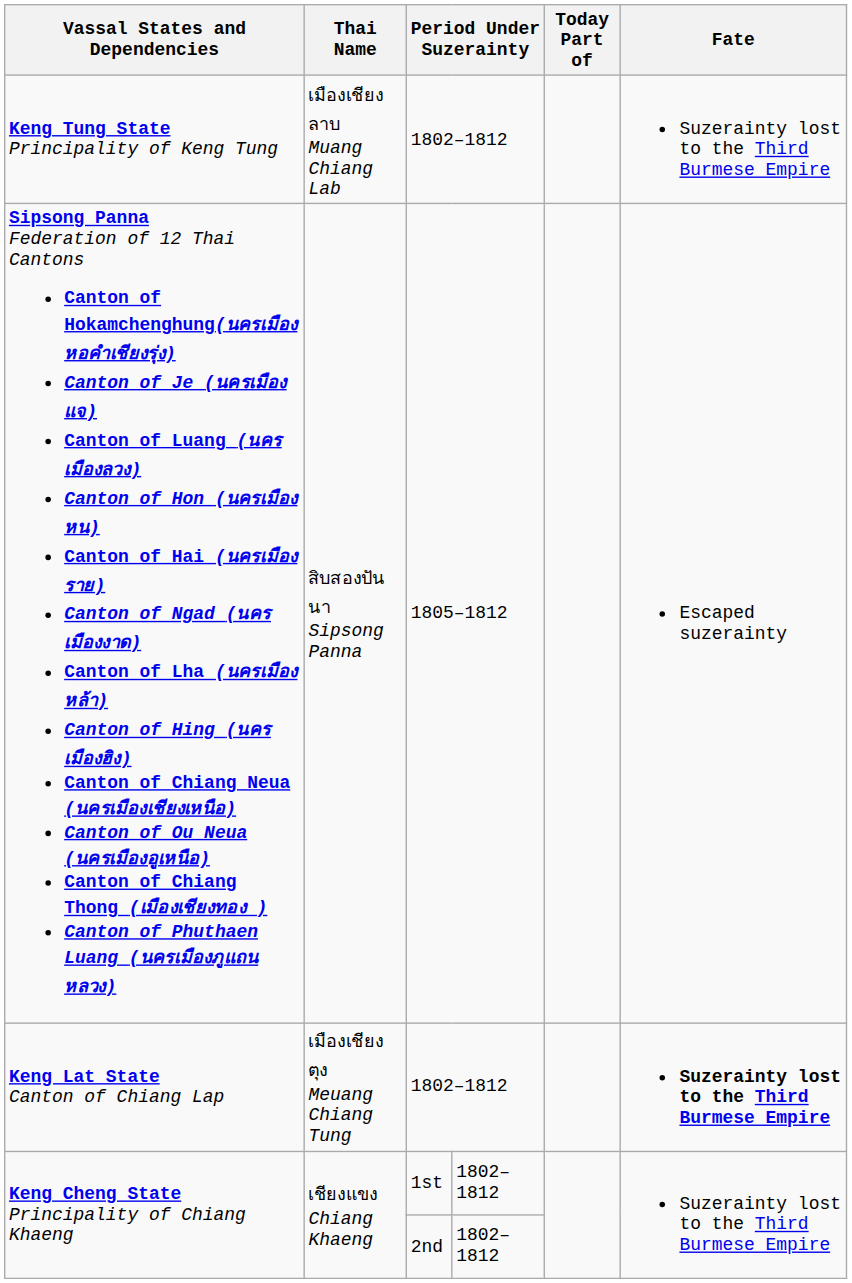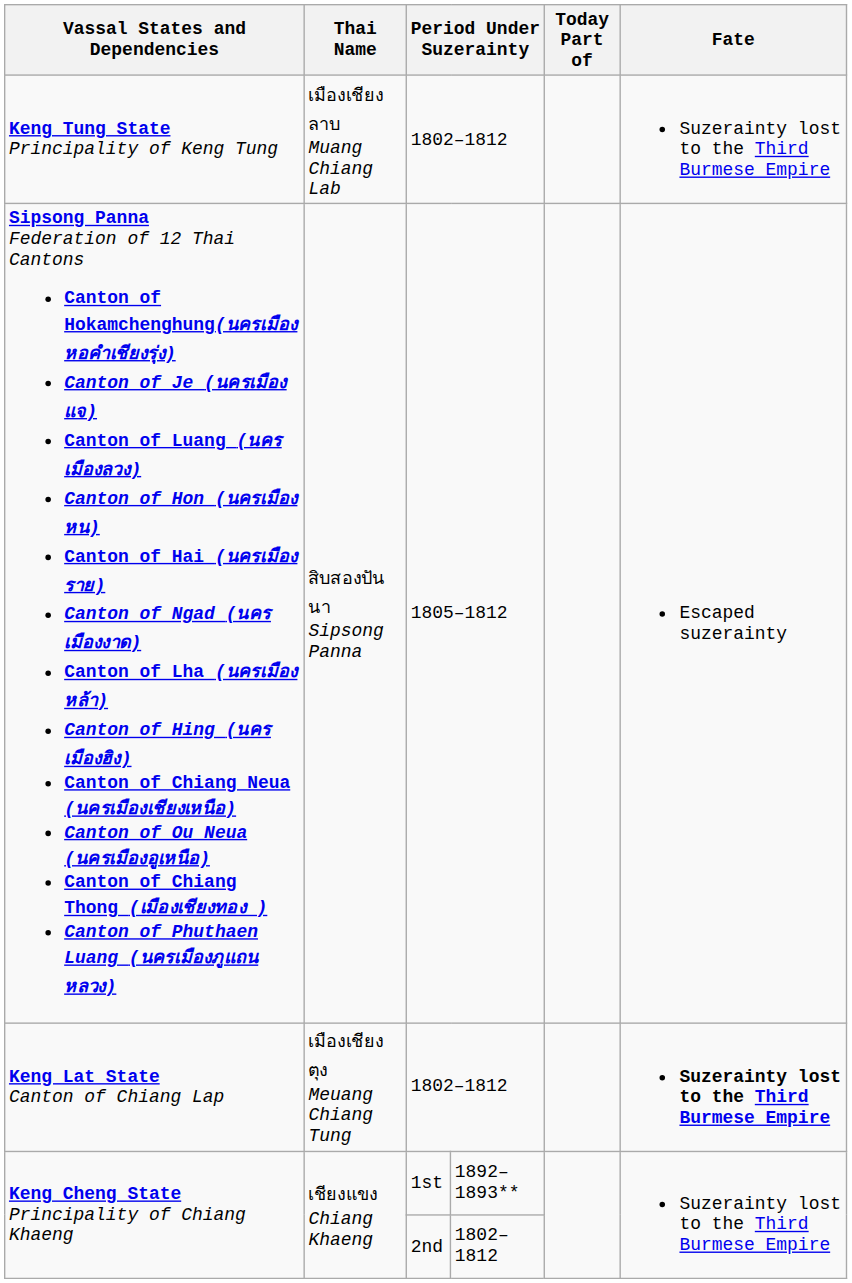Keng Cheng State Principality of Chiang Khaeng / 1st | column 4: 1802–1812 -> 1892–1893**
